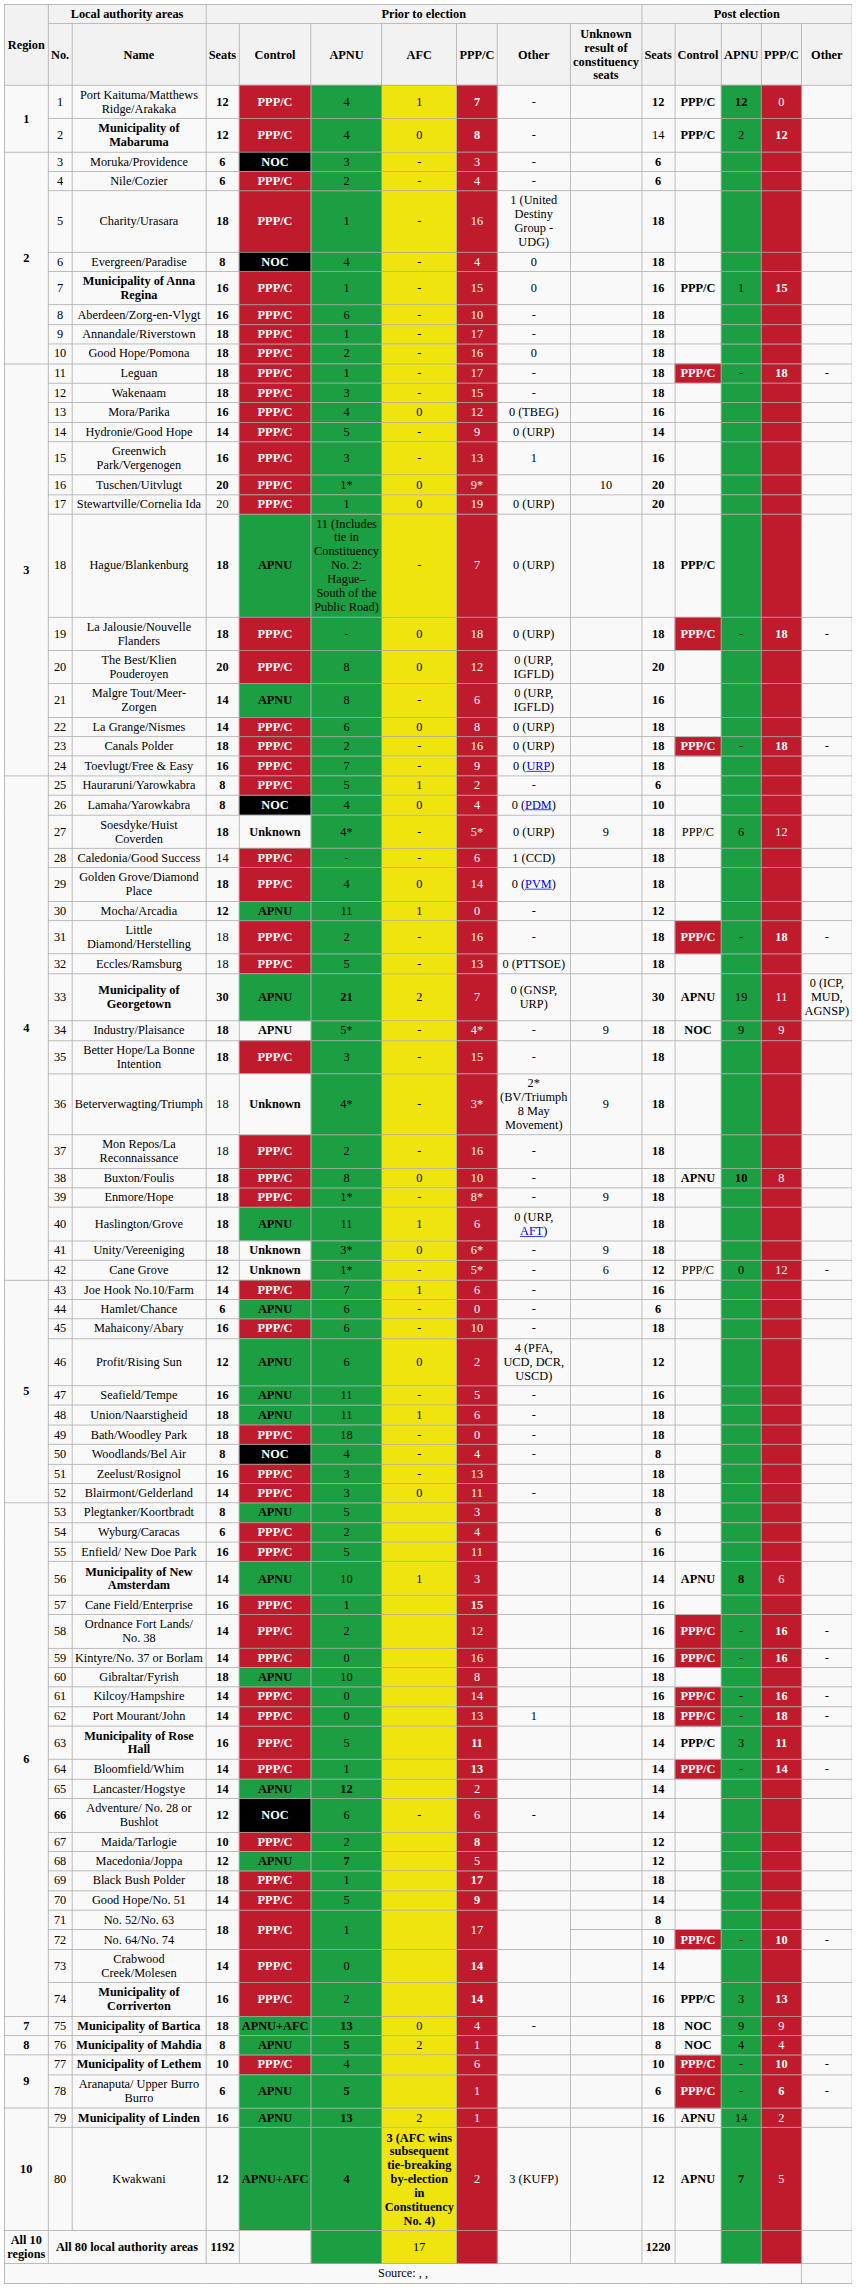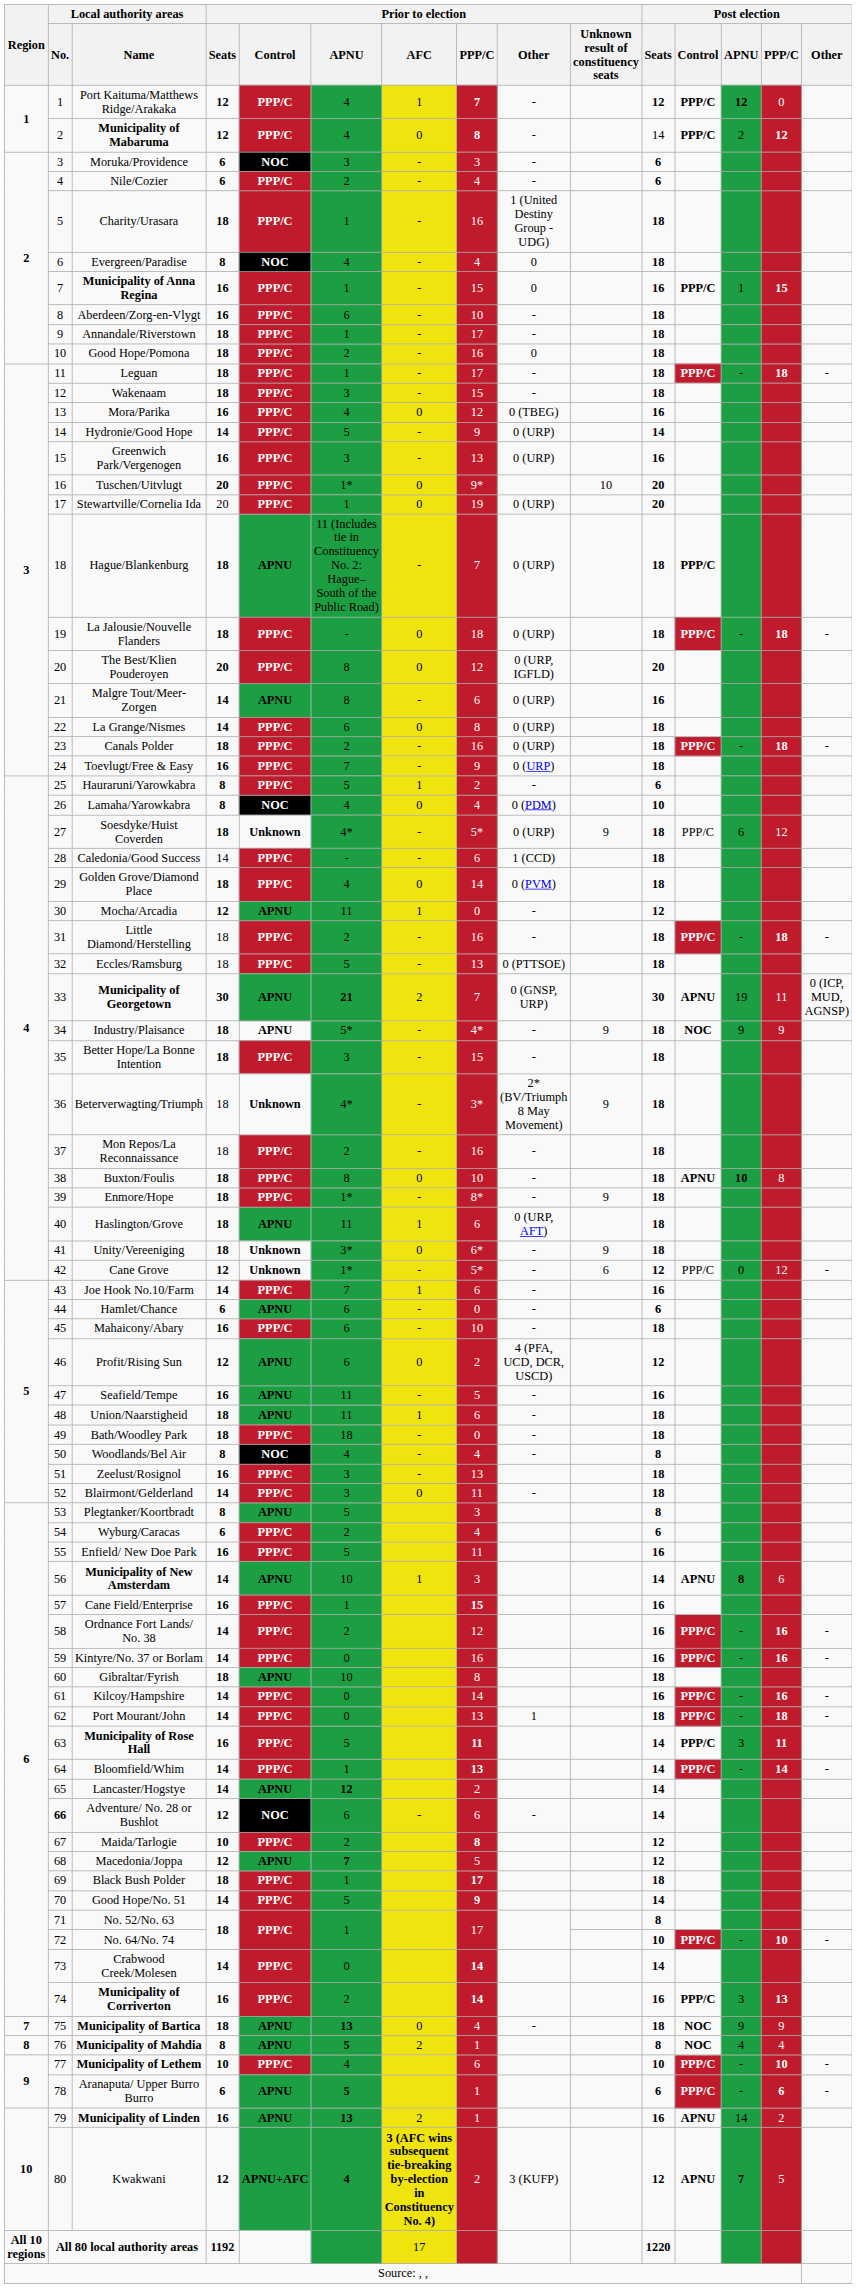Greenwich Park/Vergenogen | Prior to election / Other: 1 -> 0 (URP)
Malgre Tout/Meer-Zorgen | Prior to election / Other: 0 (URP, IGFLD) -> 0 (URP)
Municipality of Bartica | Prior to election / Control: APNU+AFC -> APNU
